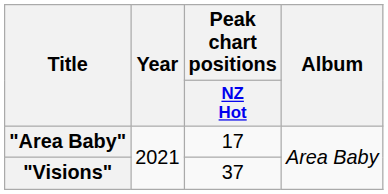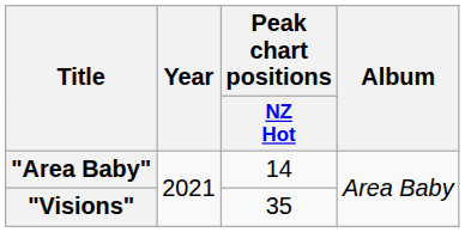"Area Baby" | Peak chart positions / NZ Hot: 17 -> 14
"Visions" | Peak chart positions / NZ Hot: 37 -> 35
